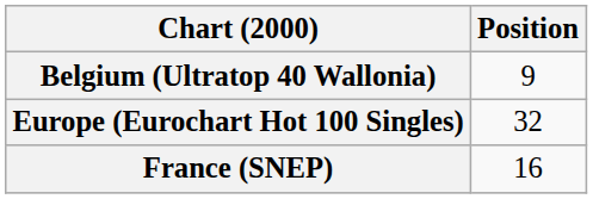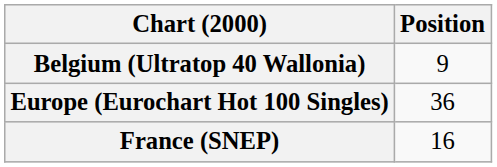Europe (Eurochart Hot 100 Singles) | Position: 32 -> 36
